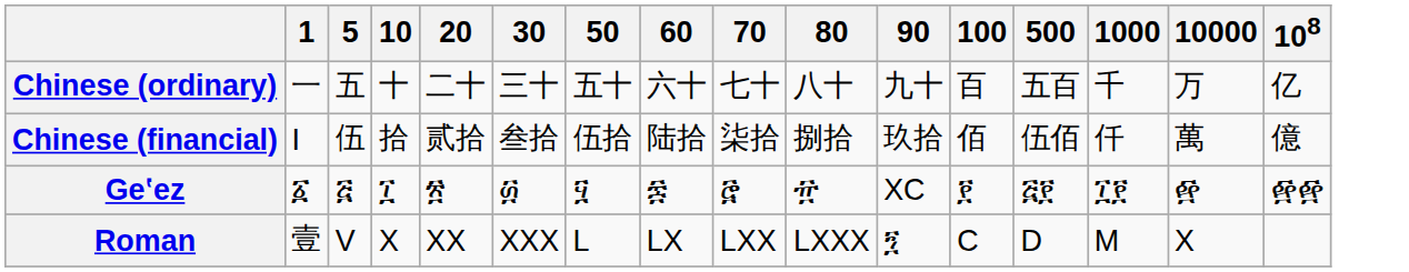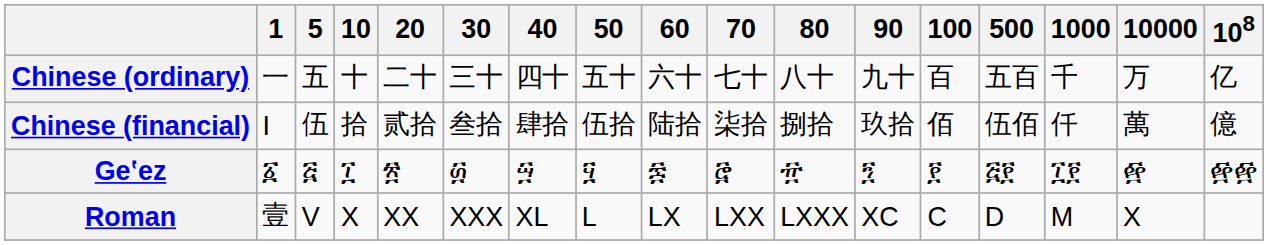+ column: 40 | 四十 | 肆拾 | ፵ | XL
Geʽez | 90: XC -> ፺
Roman | 90: ፺ -> XC
